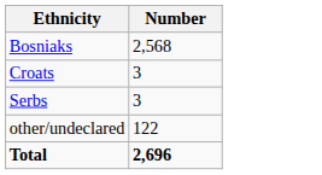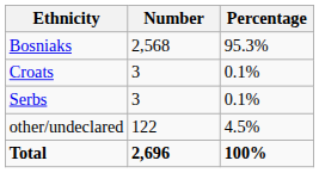+ column: Percentage | 95.3% | 0.1% | 0.1% | 4.5% | 100%
